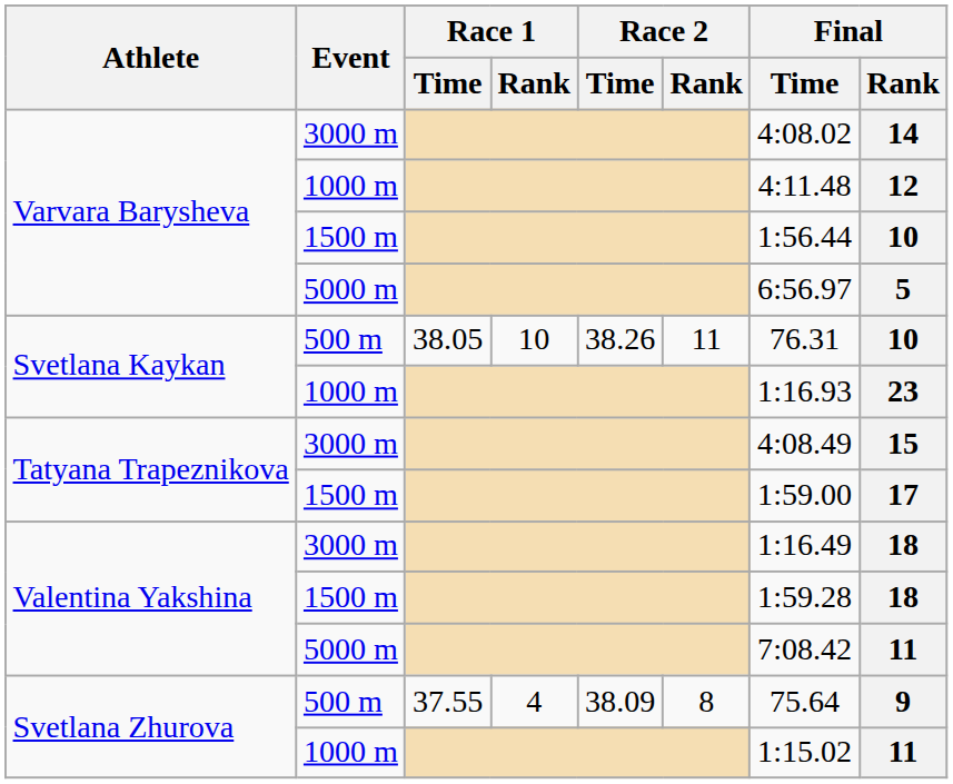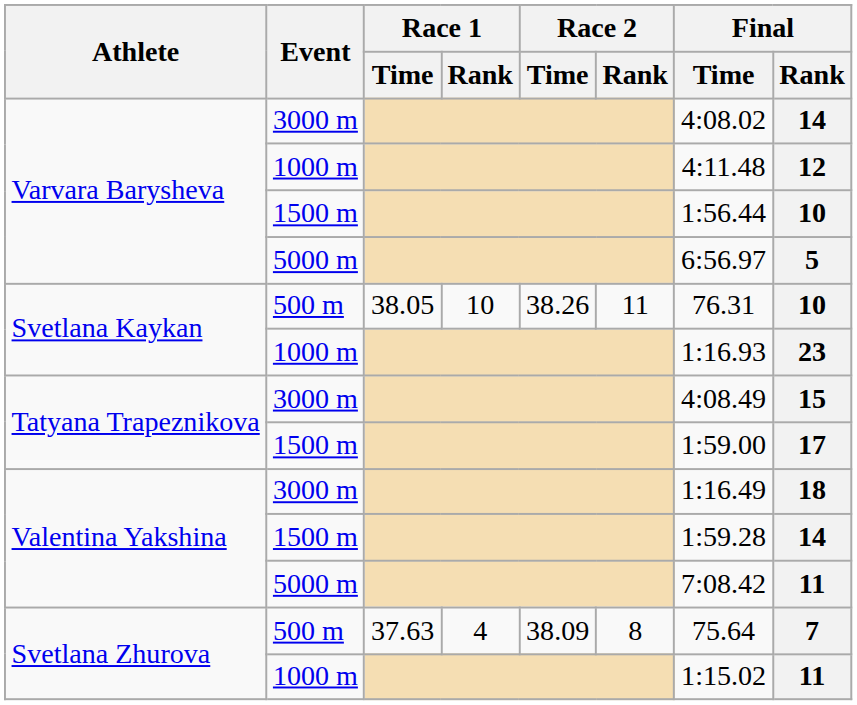Valentina Yakshina / 1500 m | Final / Rank: 18 -> 14
Svetlana Zhurova / 500 m | Race 1 / Time: 37.55 -> 37.63
Svetlana Zhurova / 500 m | Final / Rank: 9 -> 7
